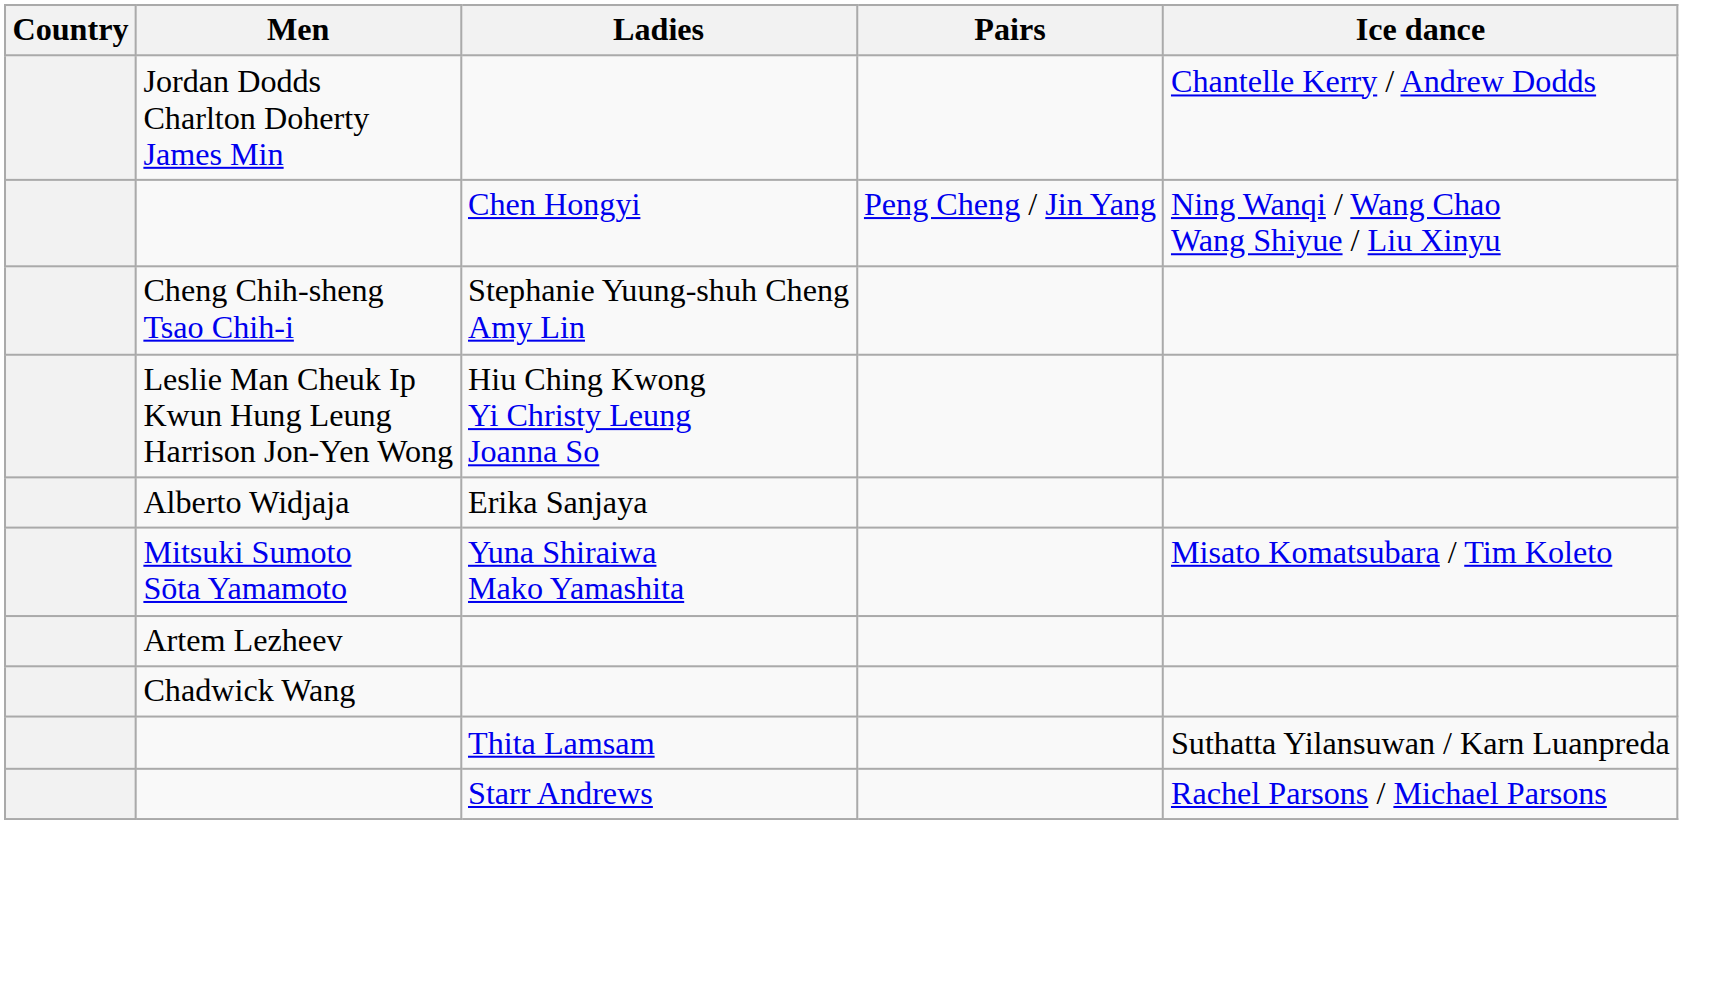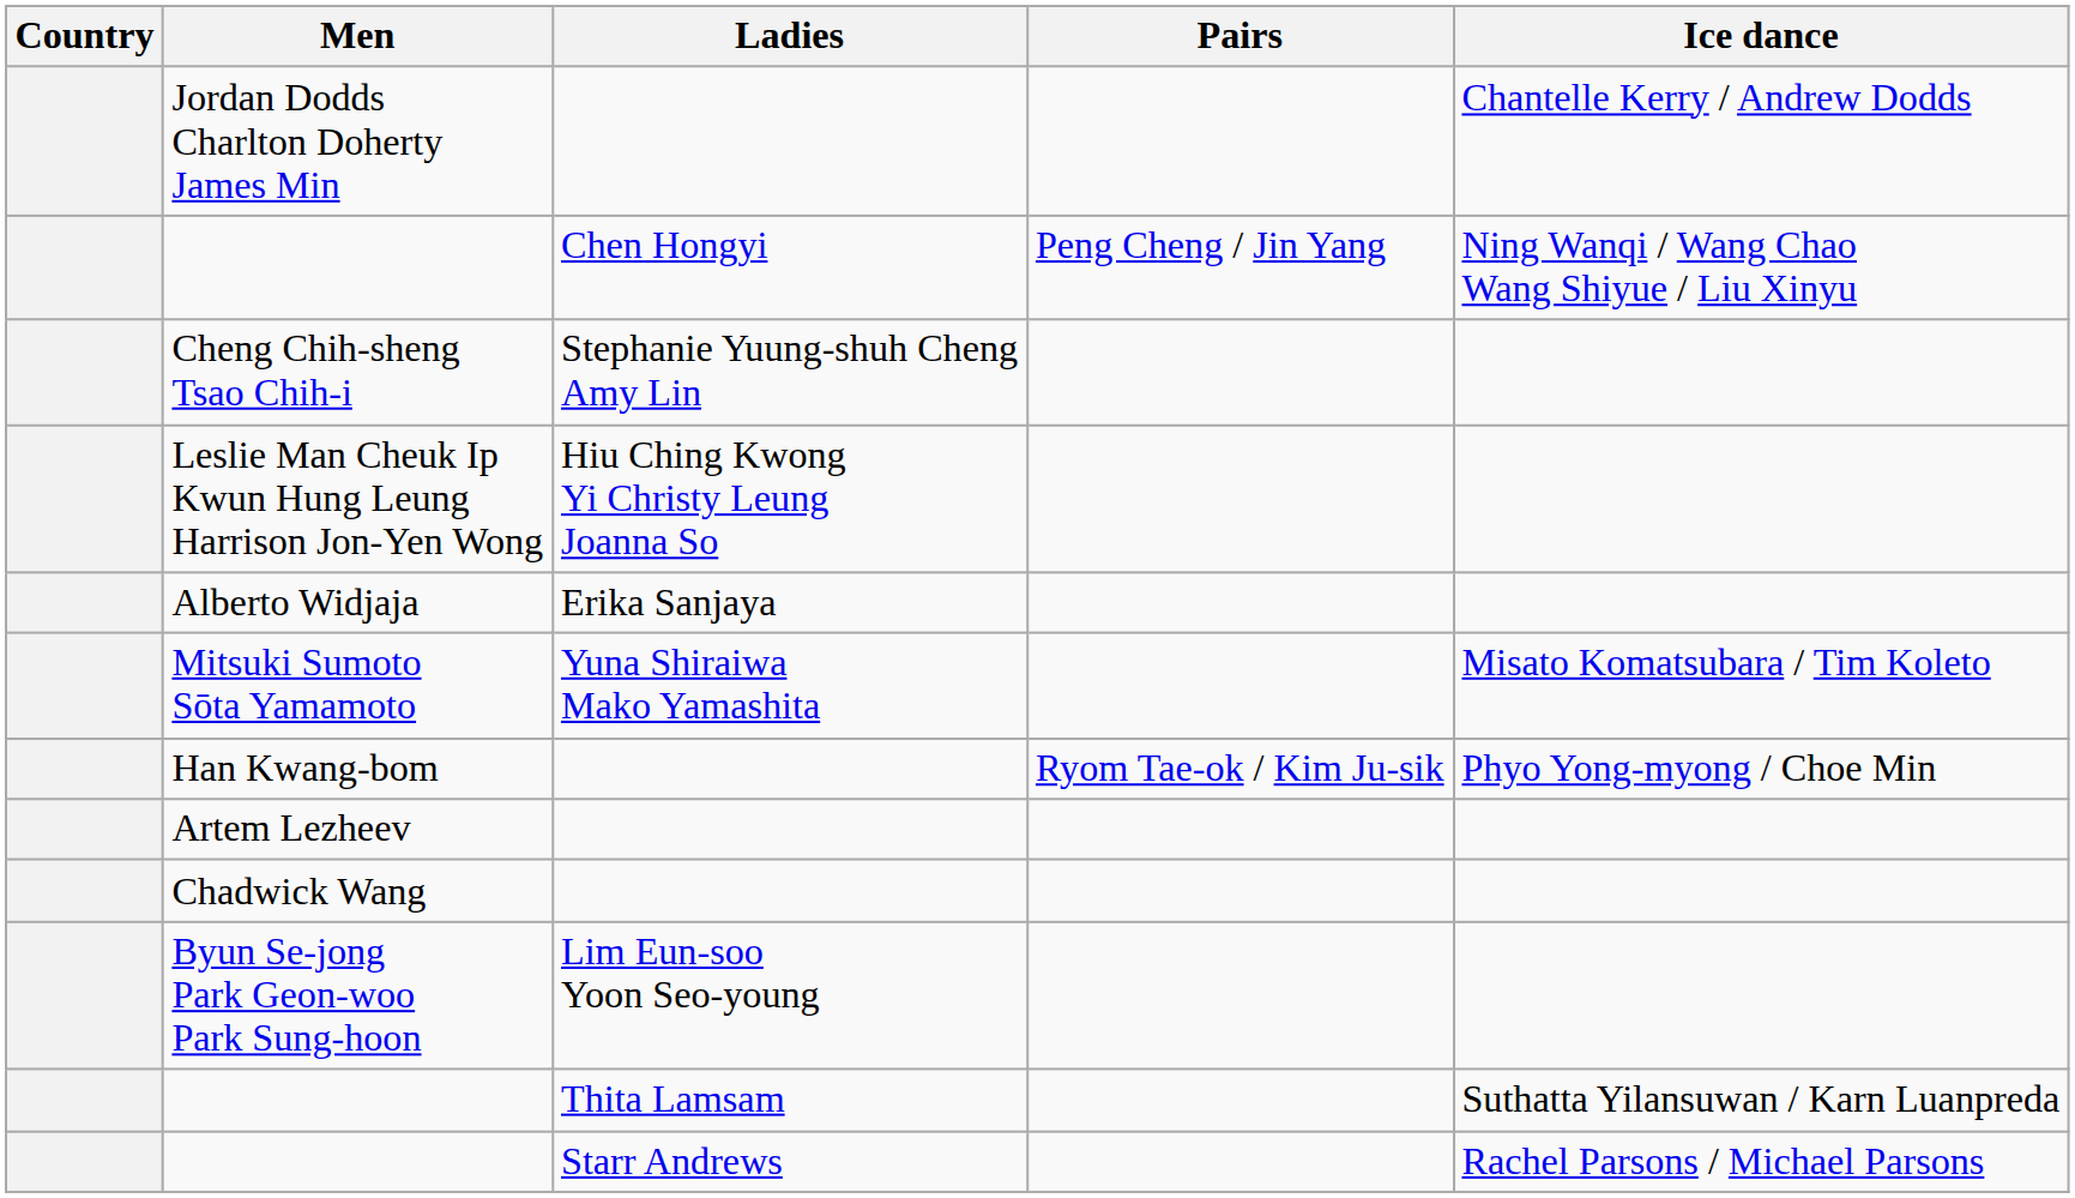+ row: Han Kwang-bom | Ryom Tae-ok / Kim Ju-sik | Phyo Yong-myong / Choe Min
+ row: Byun Se-jong Park Geon-woo Park Sung-hoon | Lim Eun-soo Yoon Seo-young
